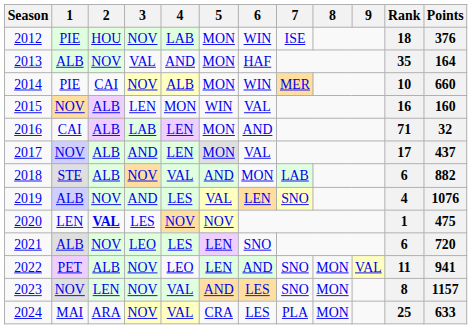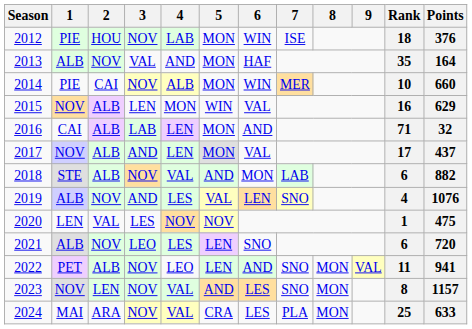2015 | Points: 160 -> 629
2020 | 2: bold -> normal
